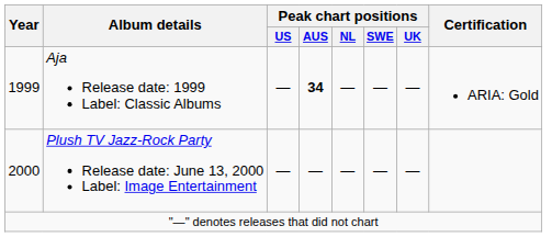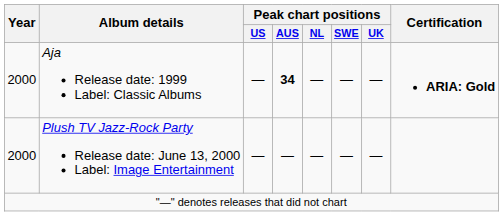Aja Release date: 1999 Label: Classic Albums | Year: 1999 -> 2000
Aja Release date: 1999 Label: Classic Albums | Certification: normal -> bold
